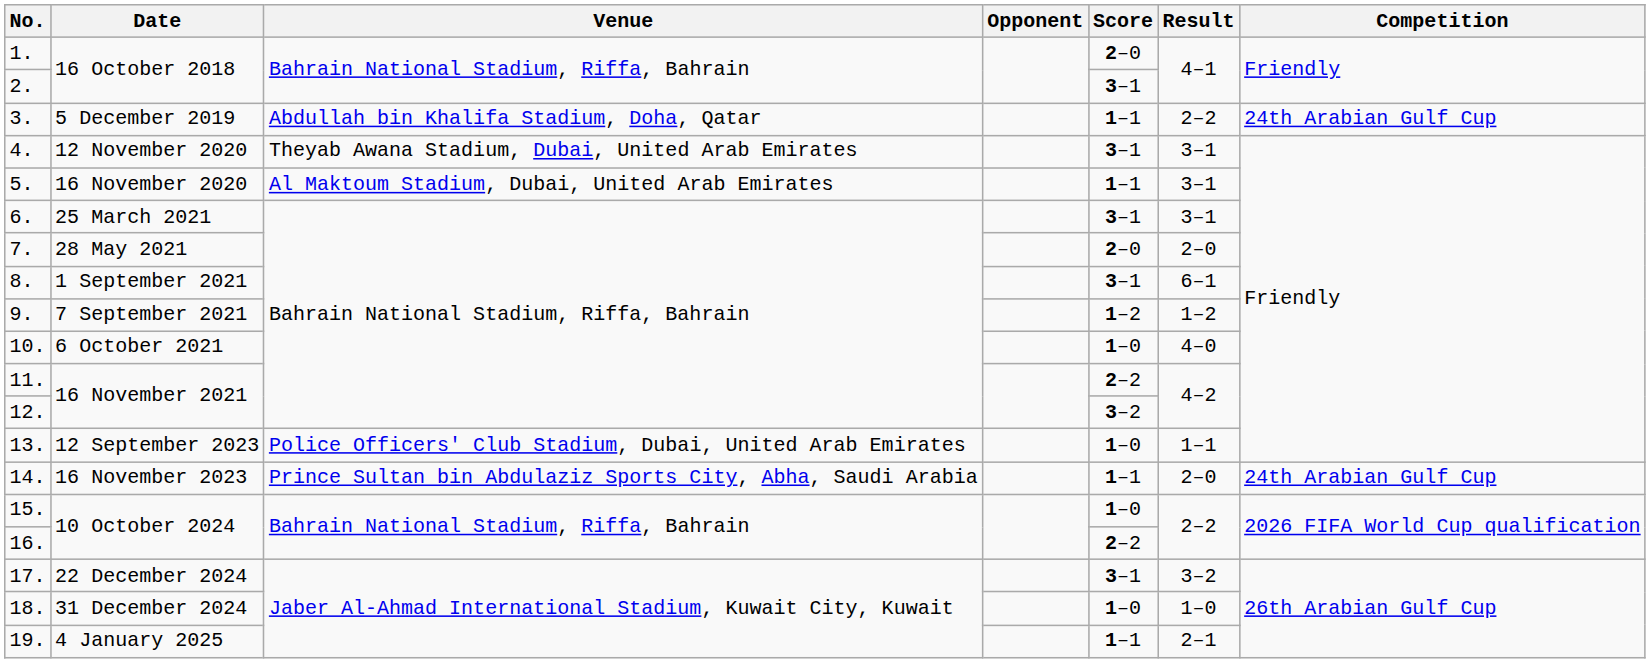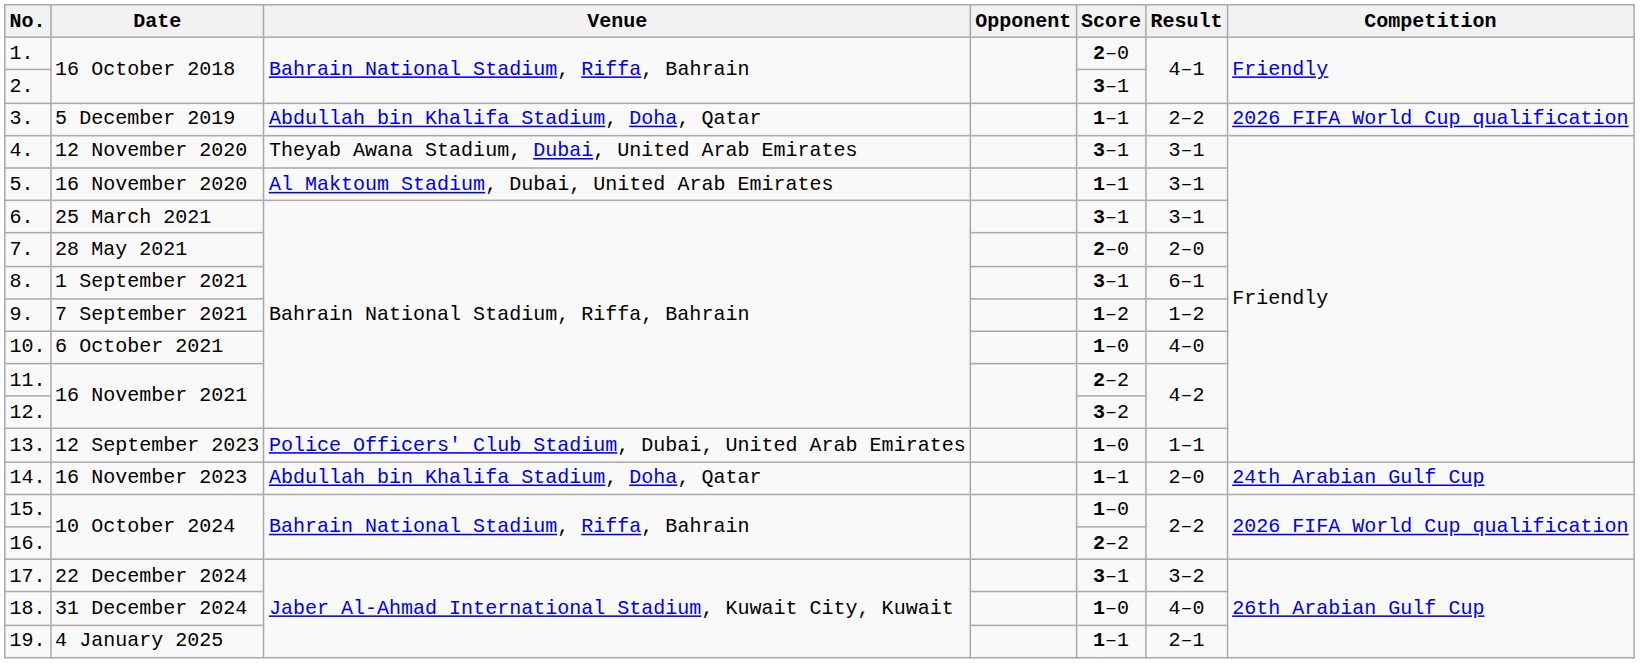3. | Competition: 24th Arabian Gulf Cup -> 2026 FIFA World Cup qualification
14. | Venue: Prince Sultan bin Abdulaziz Sports City, Abha, Saudi Arabia -> Abdullah bin Khalifa Stadium, Doha, Qatar
18. | Result: 1–0 -> 4–0
